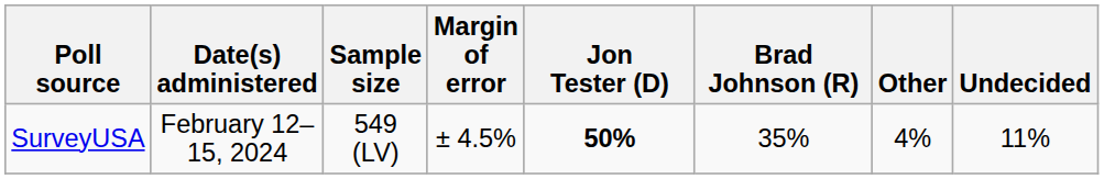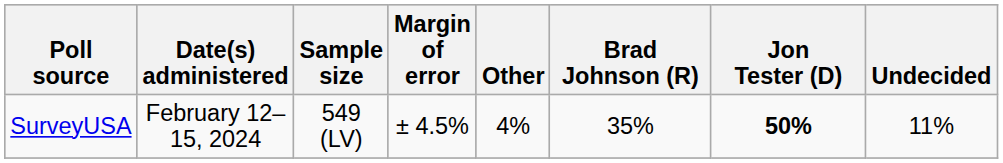columns swapped: Jon Tester (D) <-> Other
